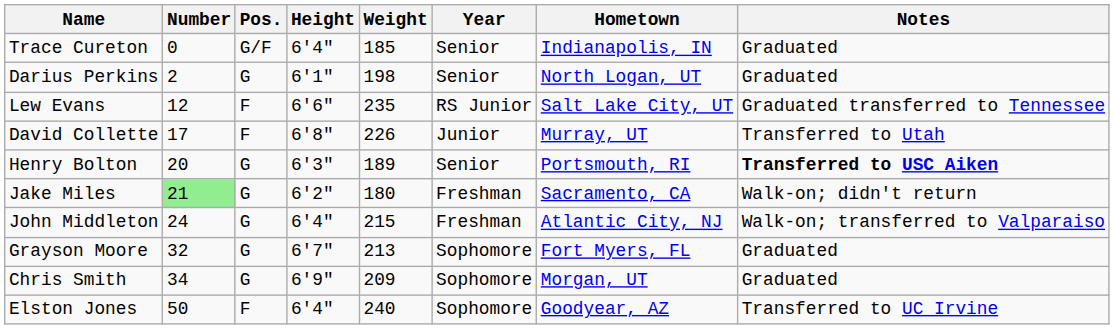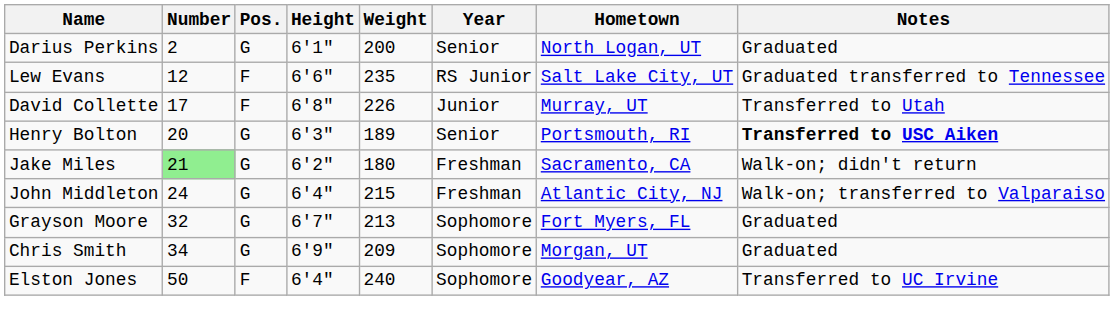- row: Trace Cureton | 0 | G/F | 6'4" | 185 | Senior | Indianapolis, IN | Graduated
Darius Perkins | Weight: 198 -> 200
